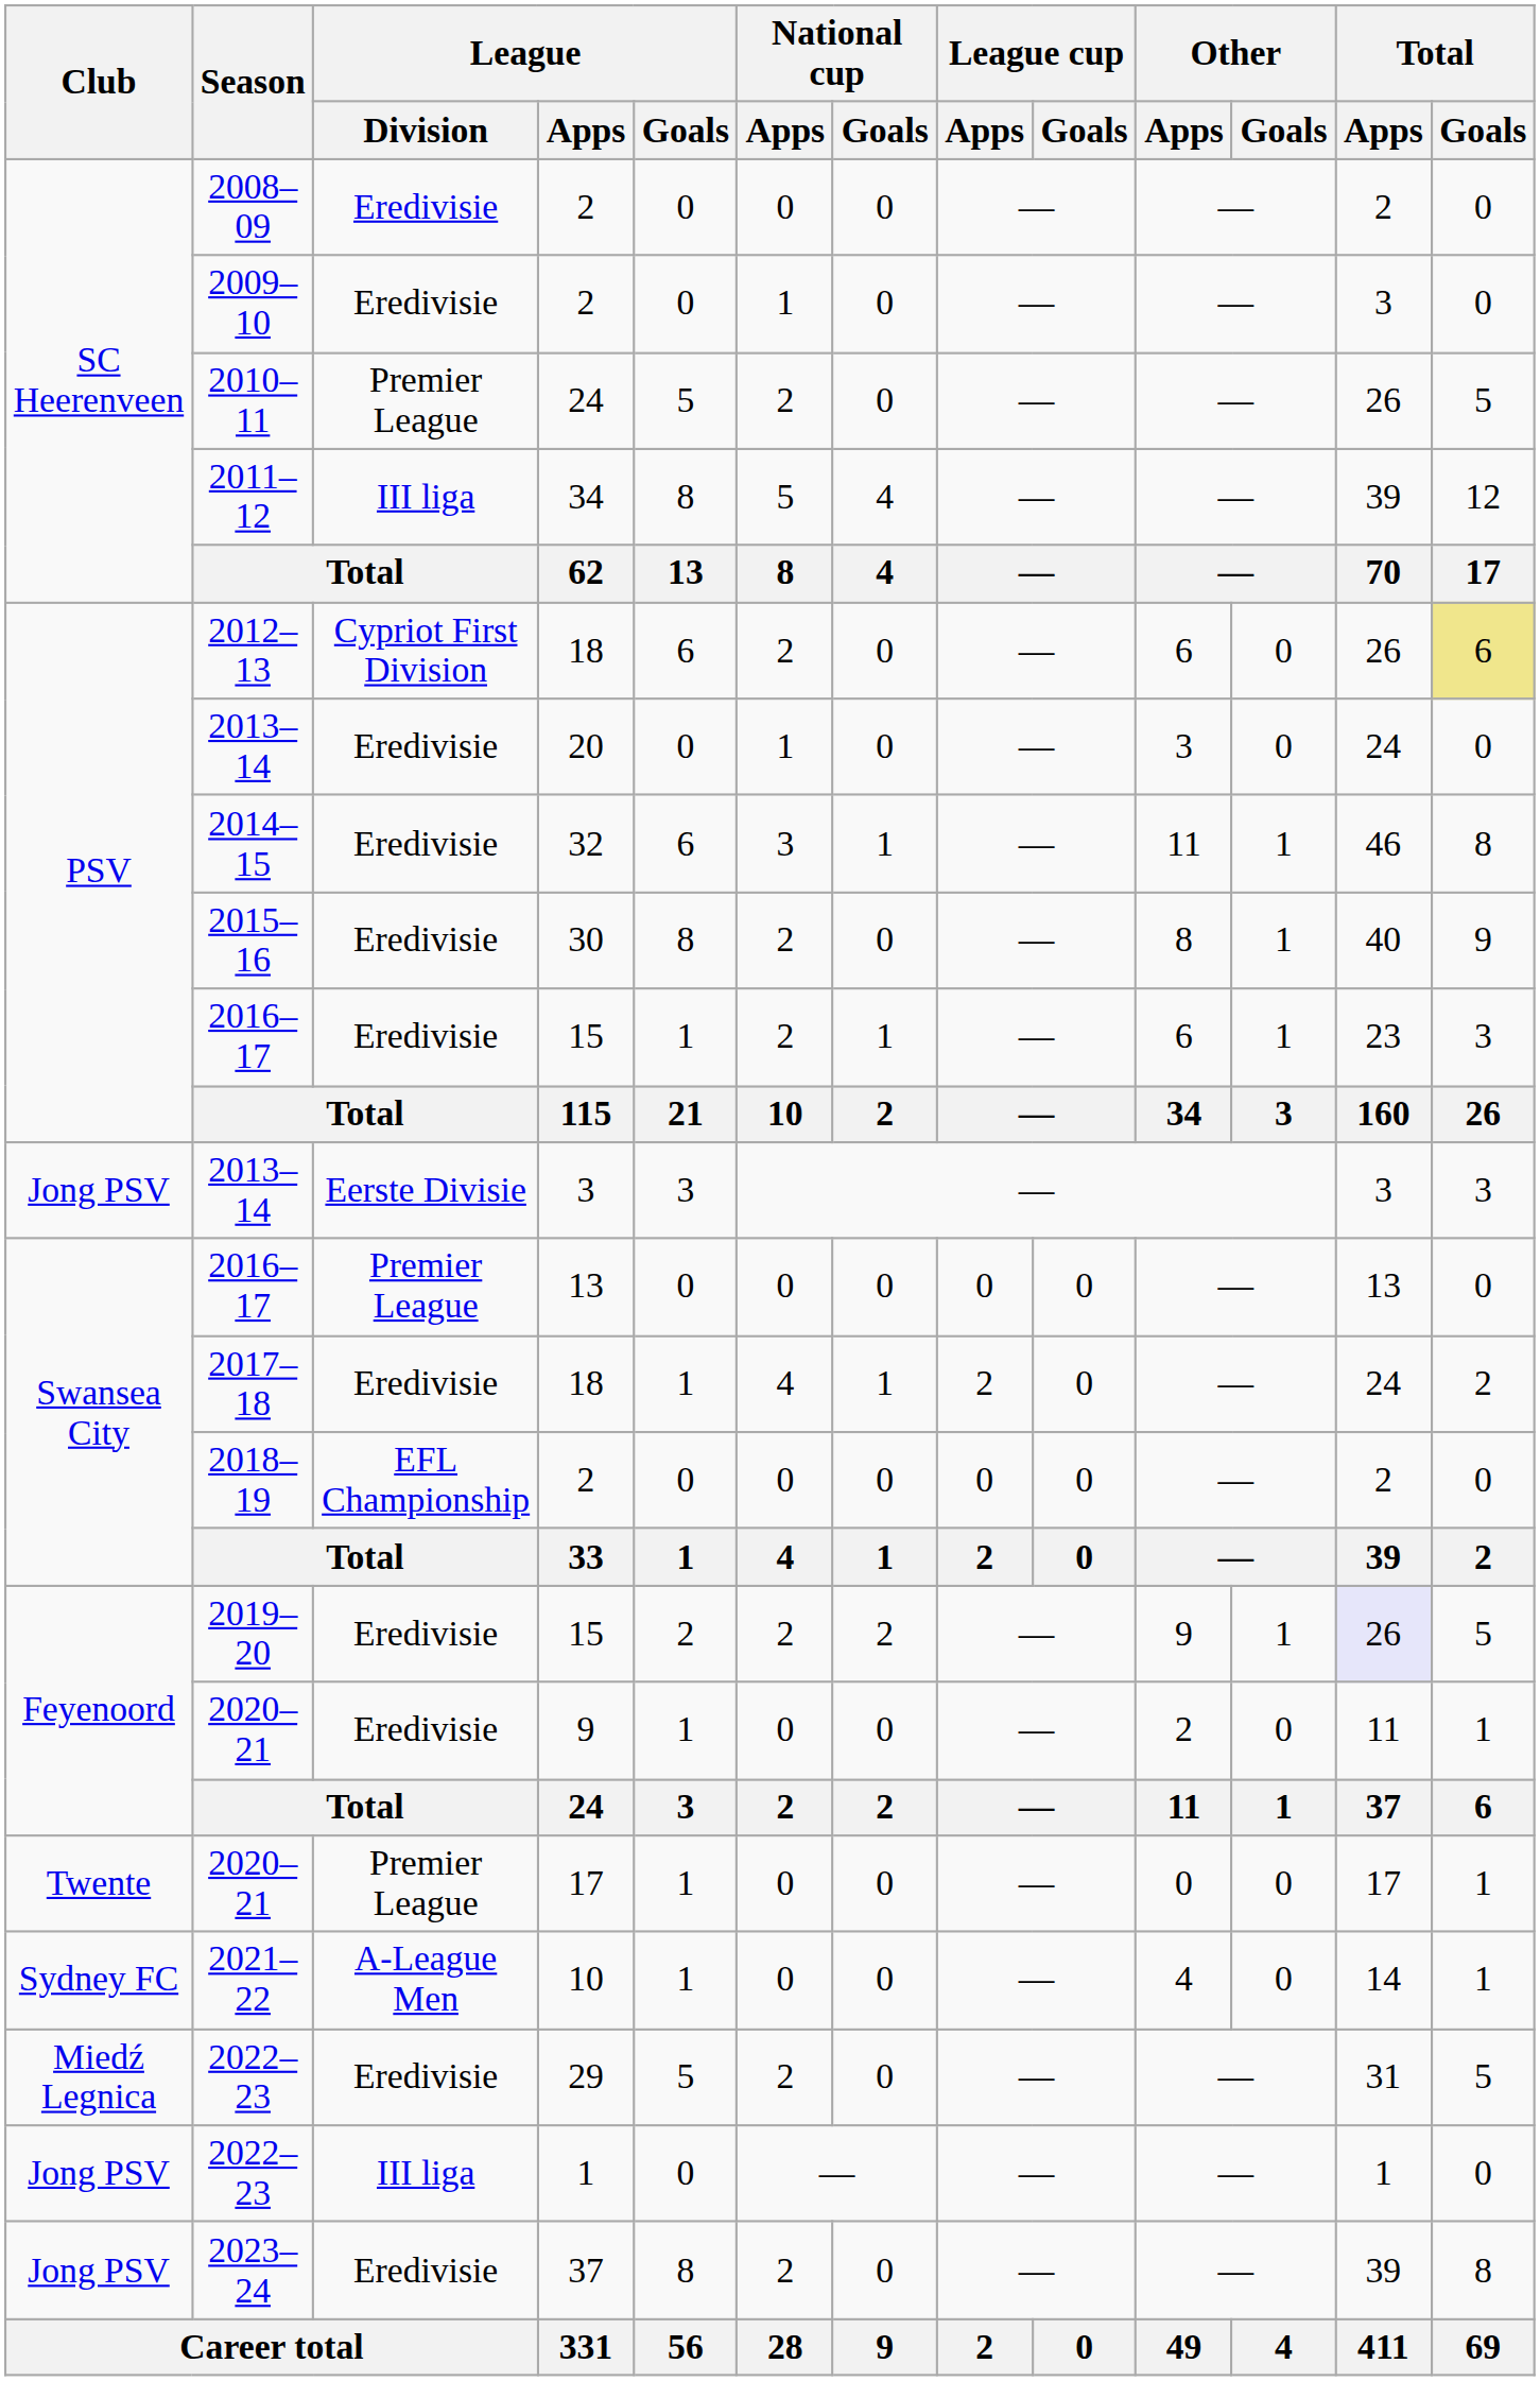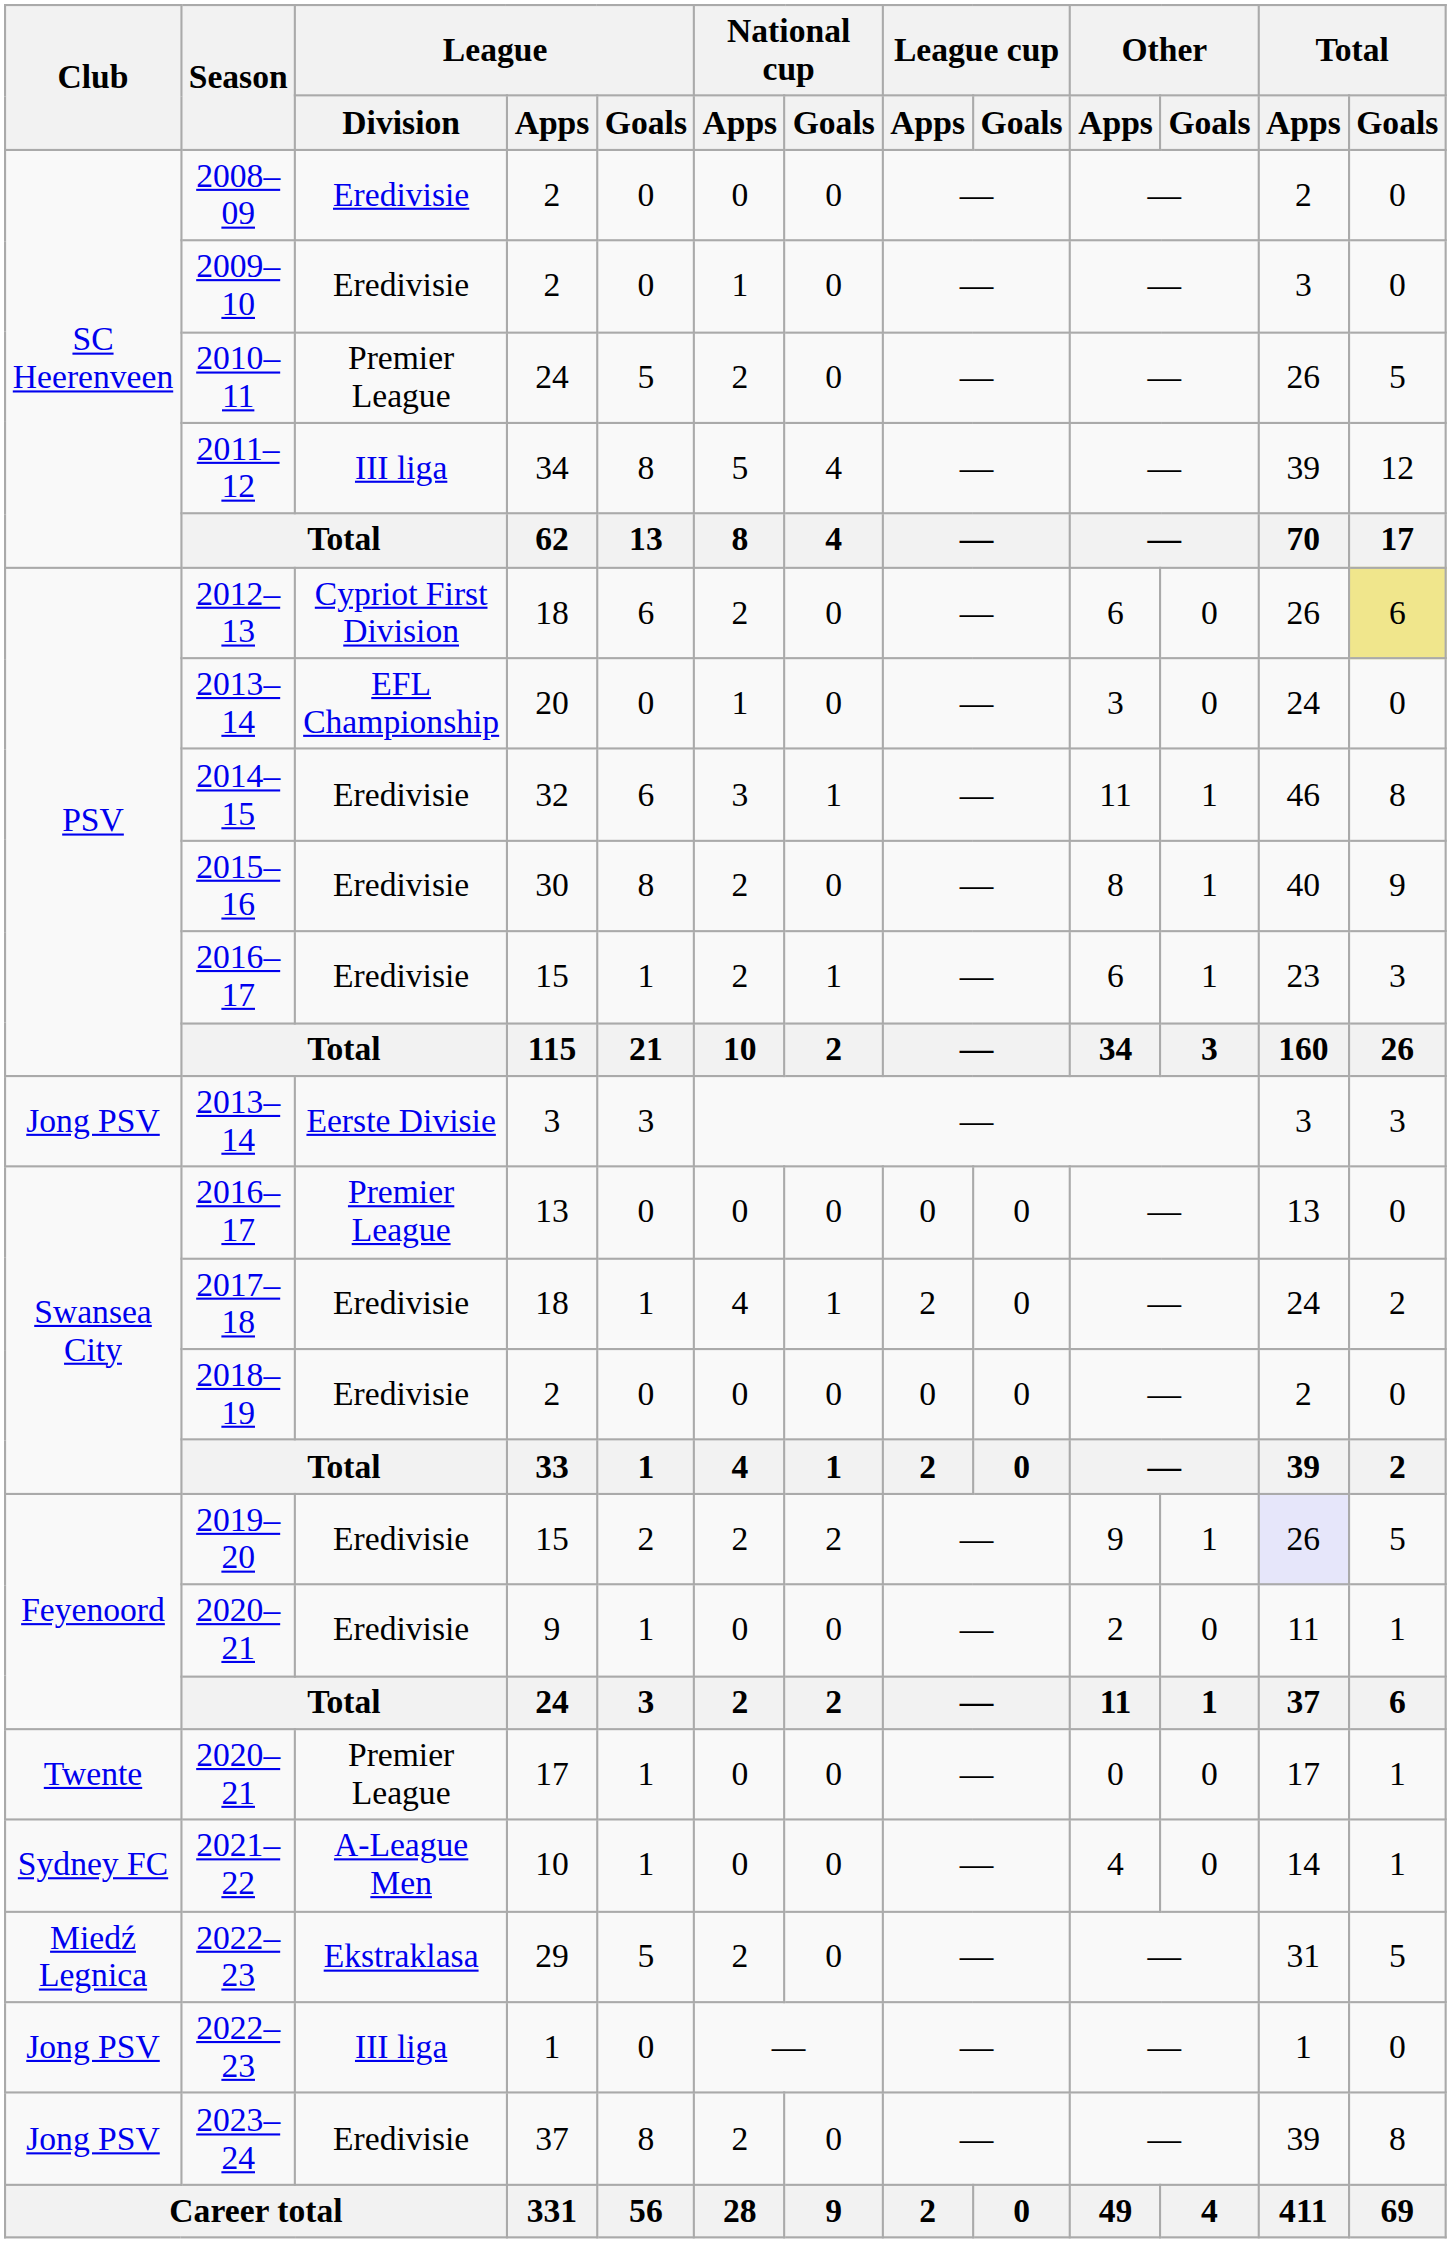2013–14 / 20 | League / Division: Eredivisie -> EFL Championship
2018–19 | League / Division: EFL Championship -> Eredivisie
2022–23 / 29 | League / Division: Eredivisie -> Ekstraklasa
